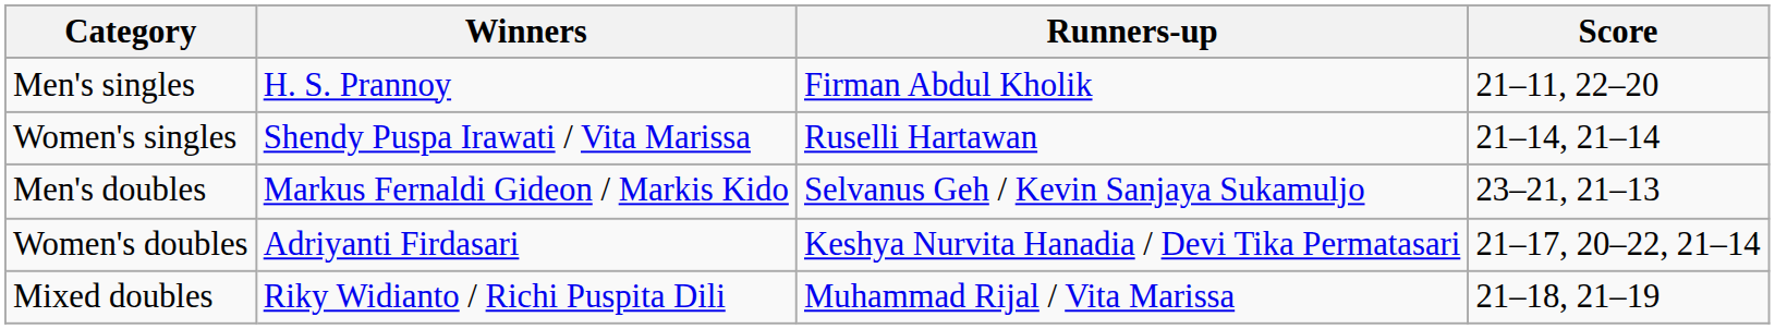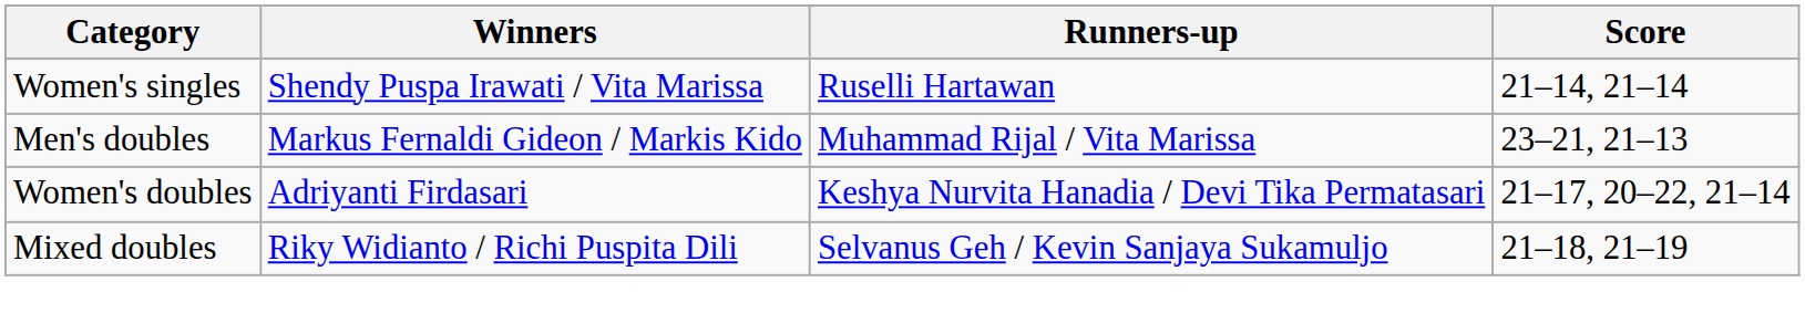- row: Men's singles | H. S. Prannoy | Firman Abdul Kholik | 21–11, 22–20
Men's doubles | Runners-up: Selvanus Geh / Kevin Sanjaya Sukamuljo -> Muhammad Rijal / Vita Marissa
Mixed doubles | Runners-up: Muhammad Rijal / Vita Marissa -> Selvanus Geh / Kevin Sanjaya Sukamuljo
